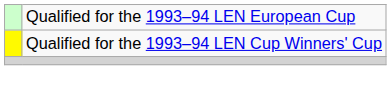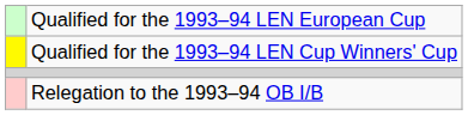+ row: Relegation to the 1993–94 OB I/B
